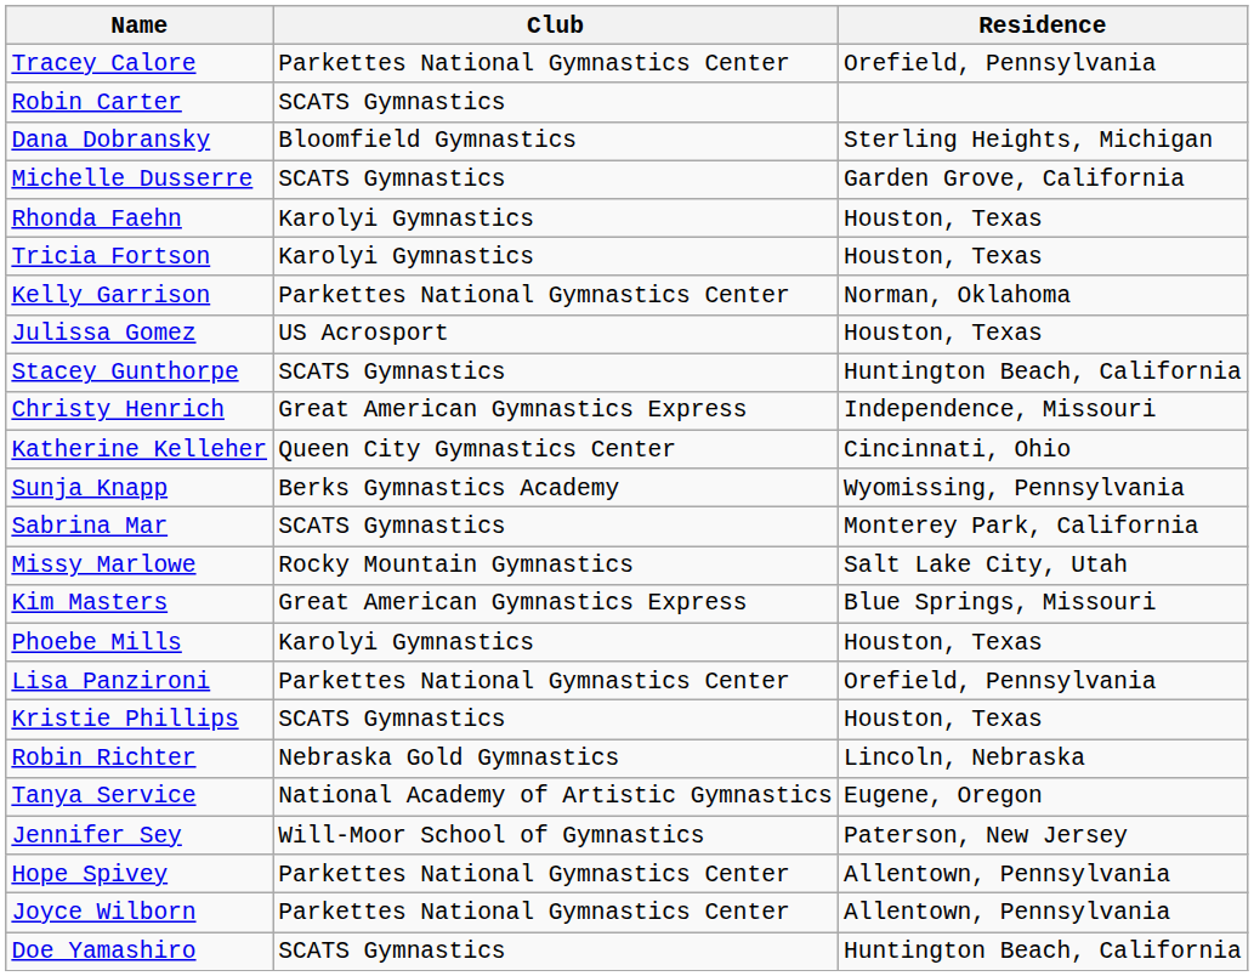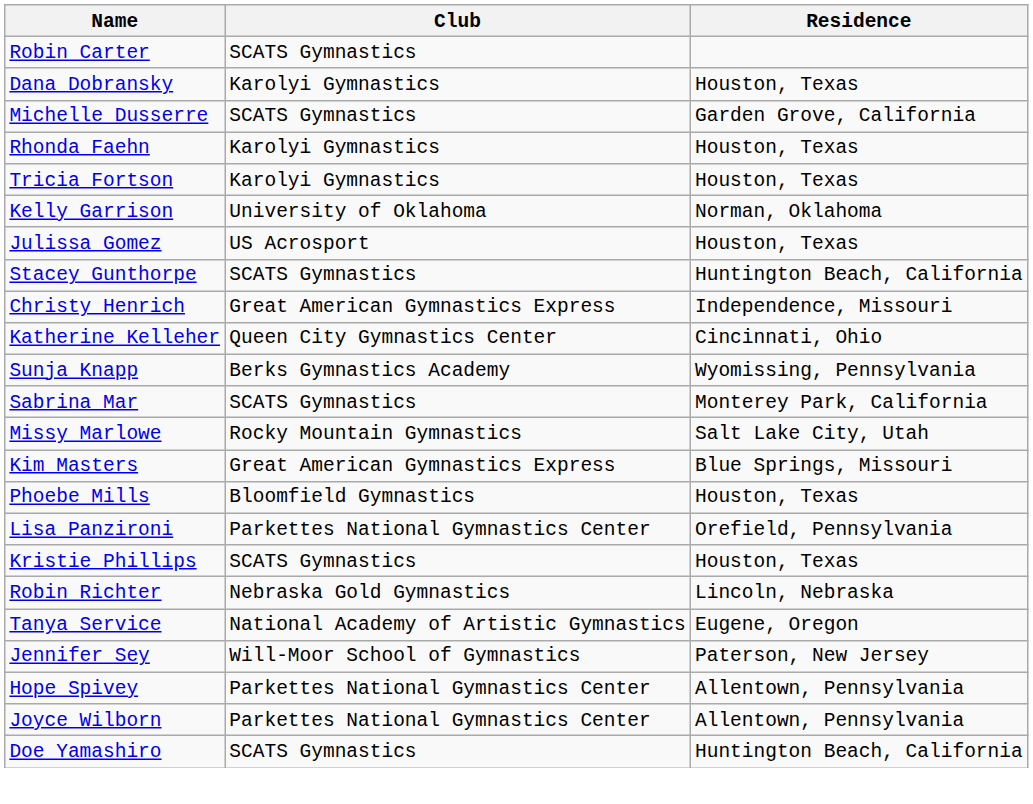- row: Tracey Calore | Parkettes National Gymnastics Center | Orefield, Pennsylvania
Dana Dobransky | Club: Bloomfield Gymnastics -> Karolyi Gymnastics
Dana Dobransky | Residence: Sterling Heights, Michigan -> Houston, Texas
Kelly Garrison | Club: Parkettes National Gymnastics Center -> University of Oklahoma
Phoebe Mills | Club: Karolyi Gymnastics -> Bloomfield Gymnastics
